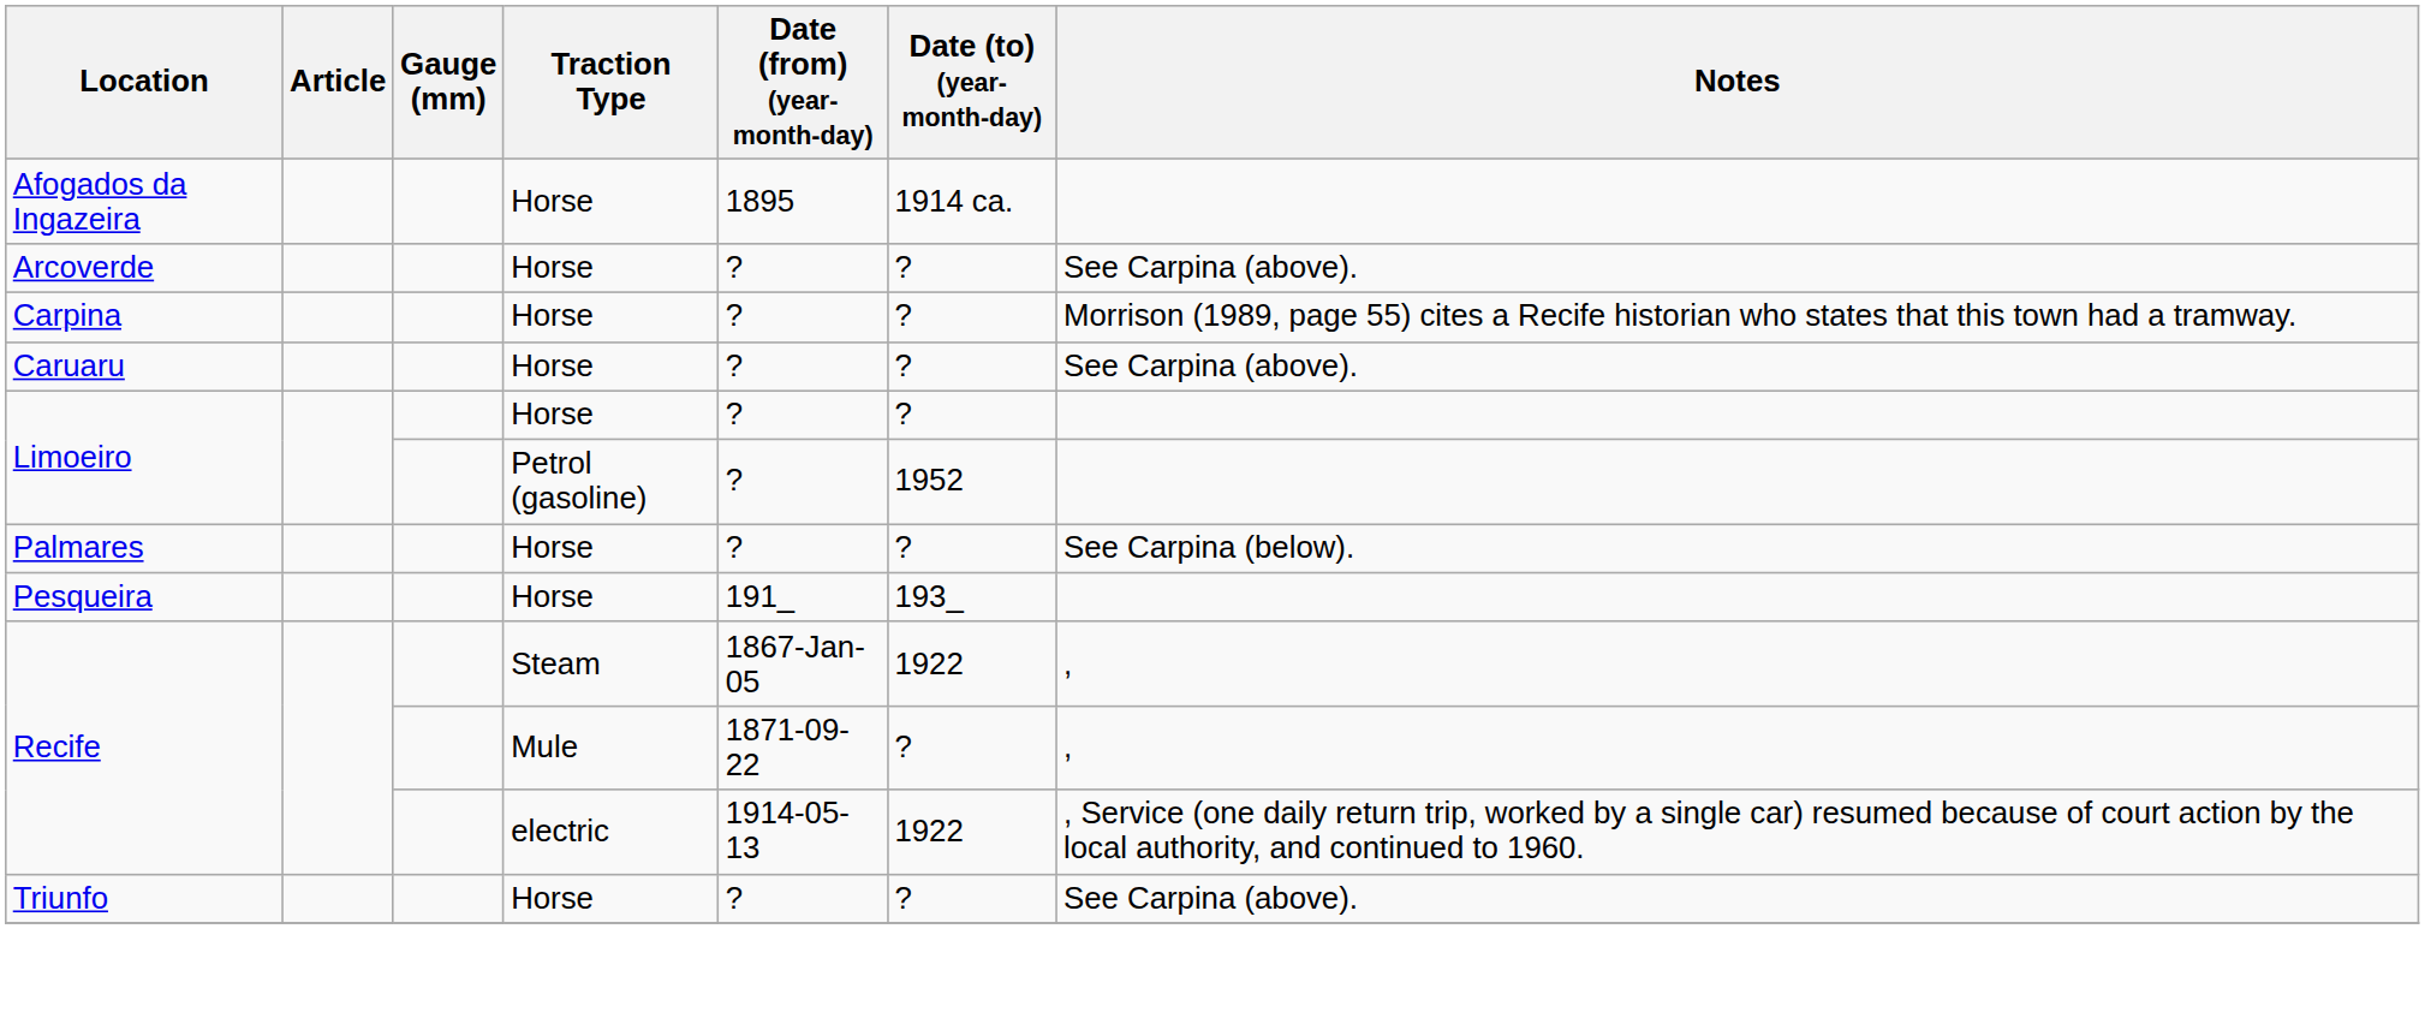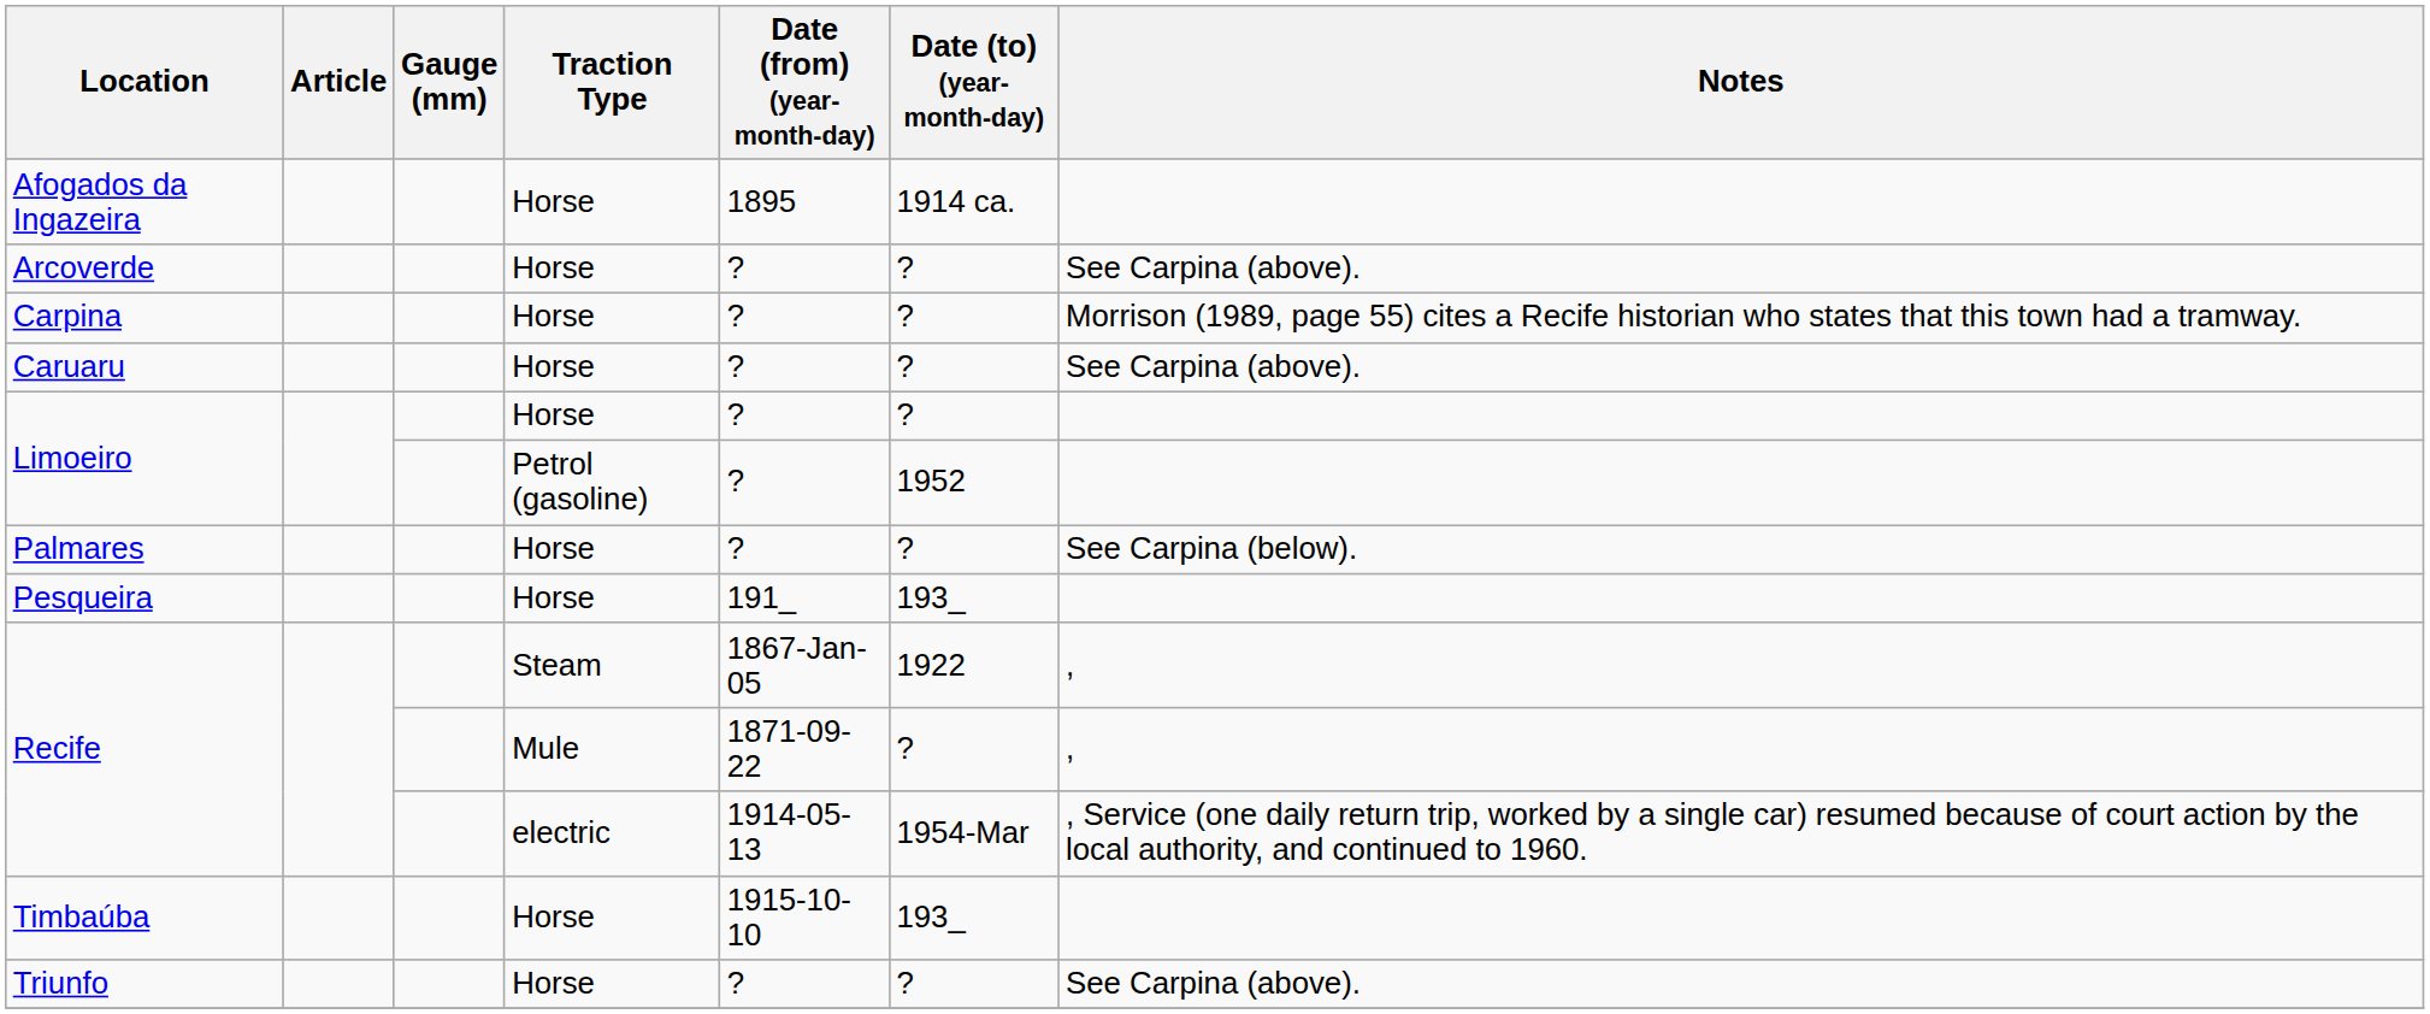Recife / electric | Date (to) (year-month-day): 1922 -> 1954-Mar
+ row: Timbaúba | Horse | 1915-10-10 | 193_
